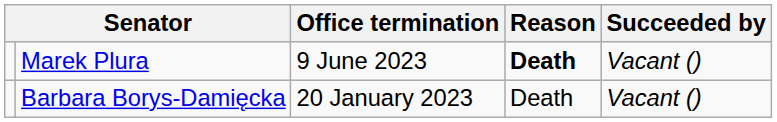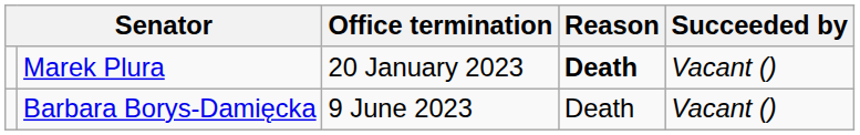Marek Plura | Office termination: 9 June 2023 -> 20 January 2023
Barbara Borys-Damięcka | Office termination: 20 January 2023 -> 9 June 2023
